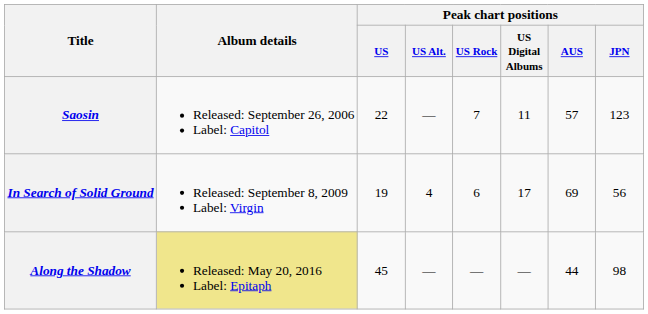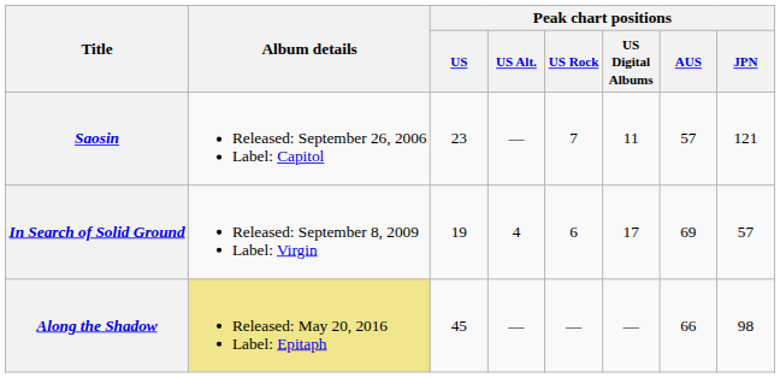Saosin | Peak chart positions / US: 22 -> 23
Saosin | Peak chart positions / JPN: 123 -> 121
In Search of Solid Ground | Peak chart positions / JPN: 56 -> 57
Along the Shadow | Peak chart positions / AUS: 44 -> 66
